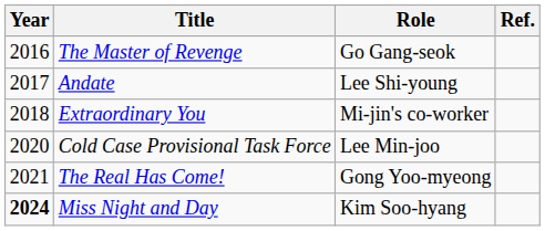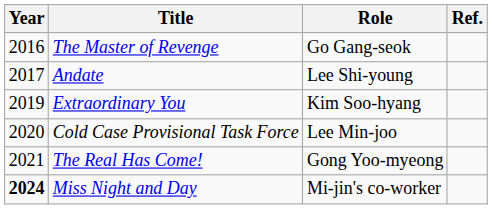Extraordinary You | Year: 2018 -> 2019
Extraordinary You | Role: Mi-jin's co-worker -> Kim Soo-hyang
Miss Night and Day | Role: Kim Soo-hyang -> Mi-jin's co-worker
